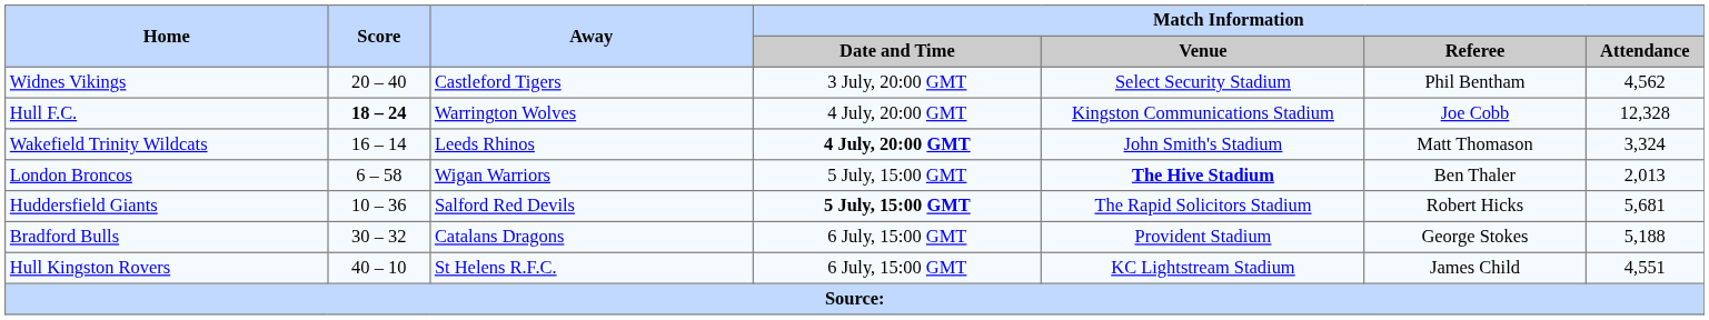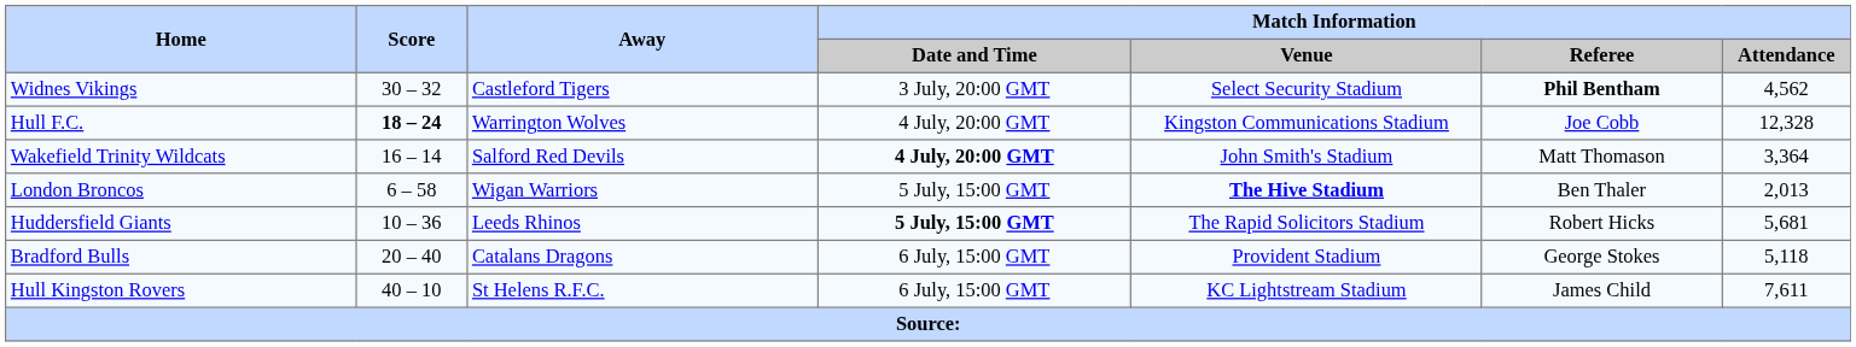Widnes Vikings | Score: 20 – 40 -> 30 – 32
Widnes Vikings | Match Information / Referee: normal -> bold
Wakefield Trinity Wildcats | Away: Leeds Rhinos -> Salford Red Devils
Wakefield Trinity Wildcats | Match Information / Attendance: 3,324 -> 3,364
Huddersfield Giants | Away: Salford Red Devils -> Leeds Rhinos
Bradford Bulls | Score: 30 – 32 -> 20 – 40
Bradford Bulls | Match Information / Attendance: 5,188 -> 5,118
Hull Kingston Rovers | Match Information / Attendance: 4,551 -> 7,611
